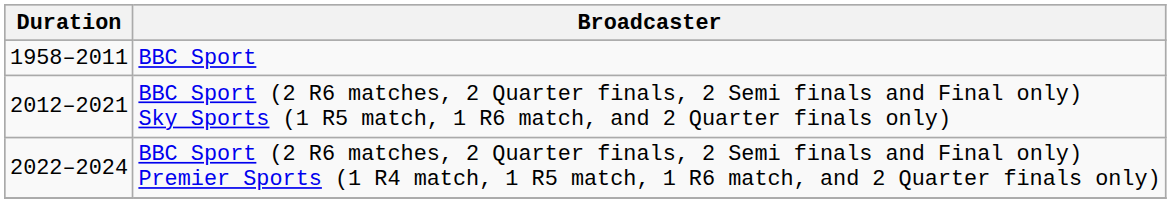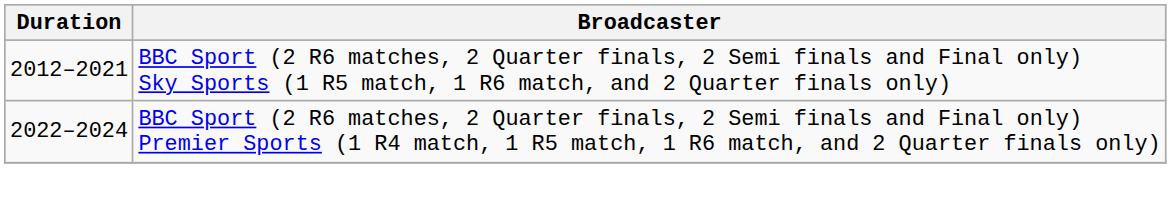- row: 1958–2011 | BBC Sport
